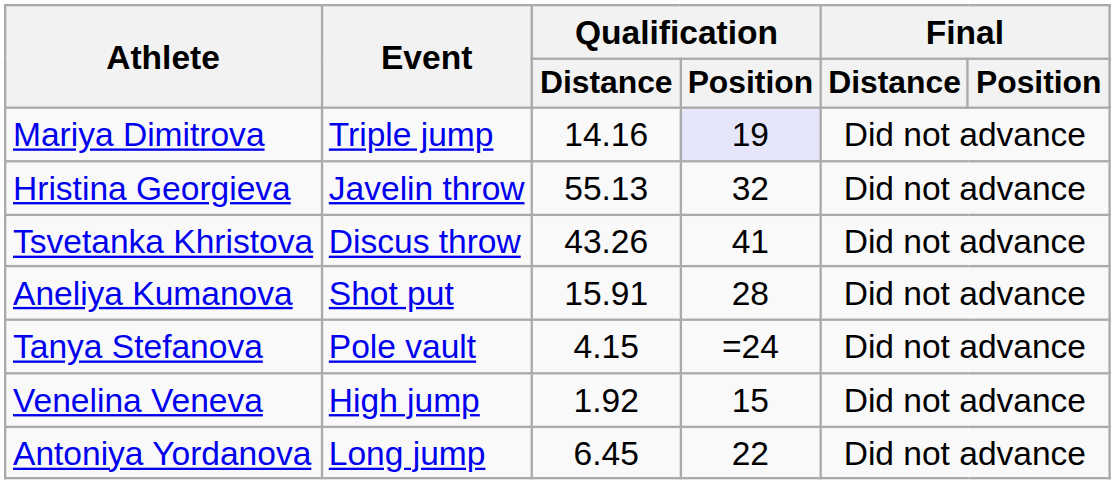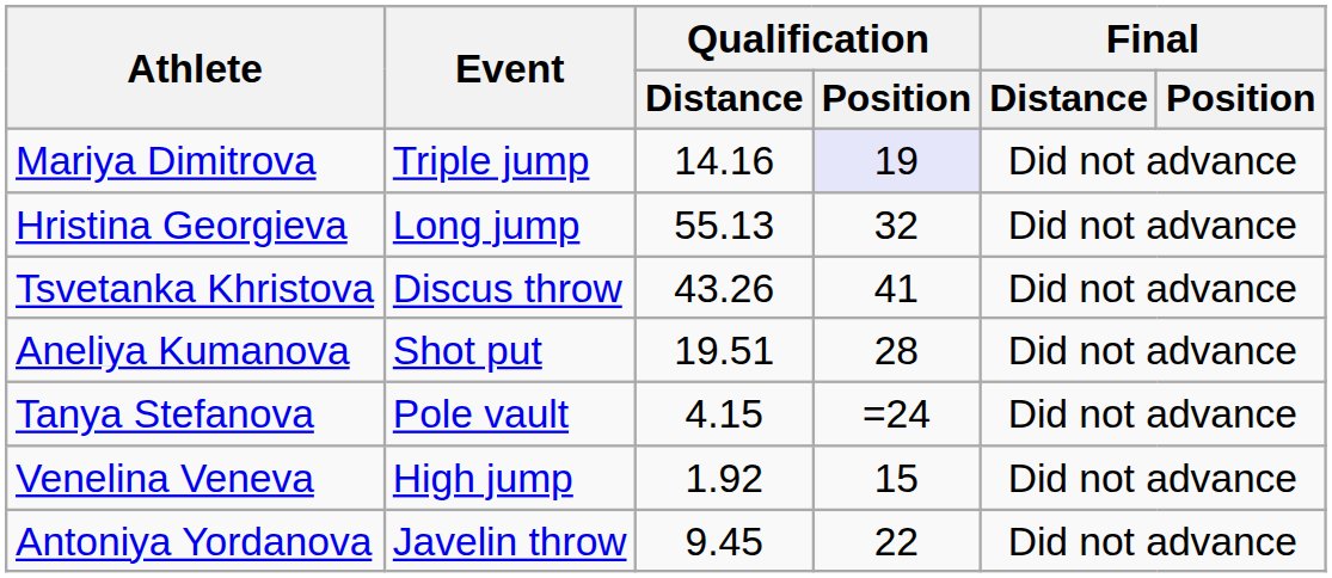Hristina Georgieva | Event: Javelin throw -> Long jump
Aneliya Kumanova | Qualification / Distance: 15.91 -> 19.51
Antoniya Yordanova | Event: Long jump -> Javelin throw
Antoniya Yordanova | Qualification / Distance: 6.45 -> 9.45
